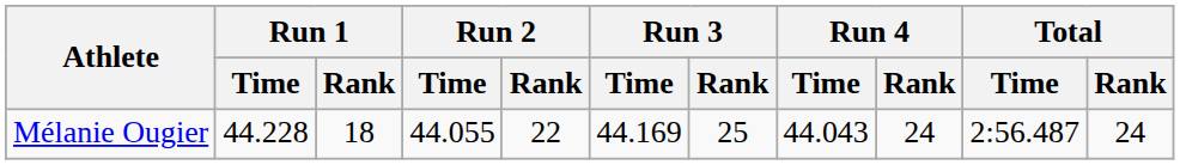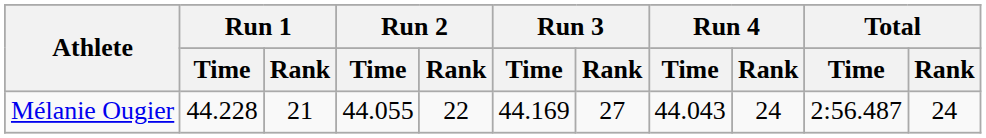Mélanie Ougier | Run 1 / Rank: 18 -> 21
Mélanie Ougier | Run 3 / Rank: 25 -> 27
